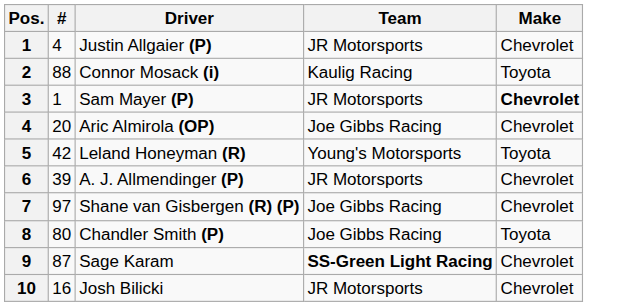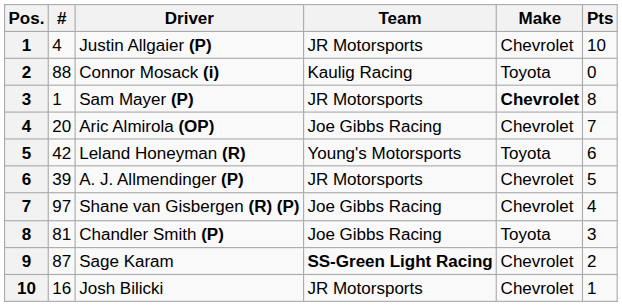+ column: Pts | 10 | 0 | 8 | 7 | 6 | 5 | 4 | 3 | 2 | 1
Chandler Smith (P) | #: 80 -> 81
